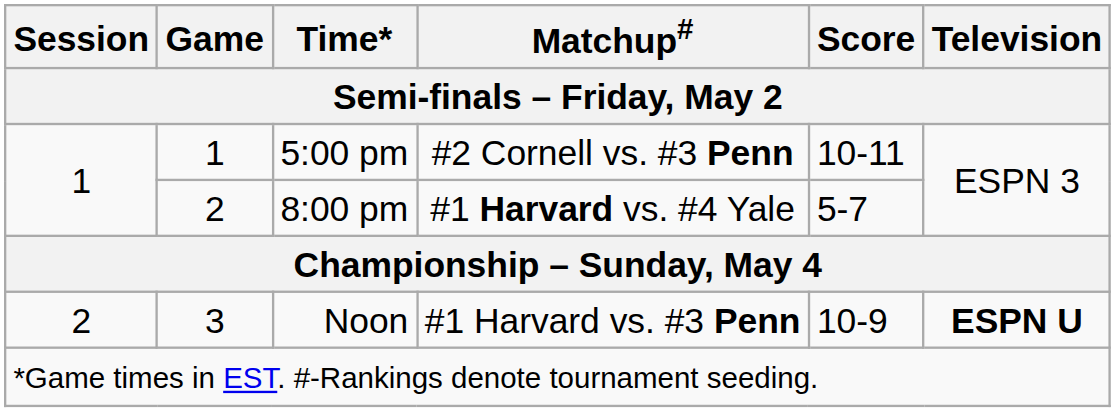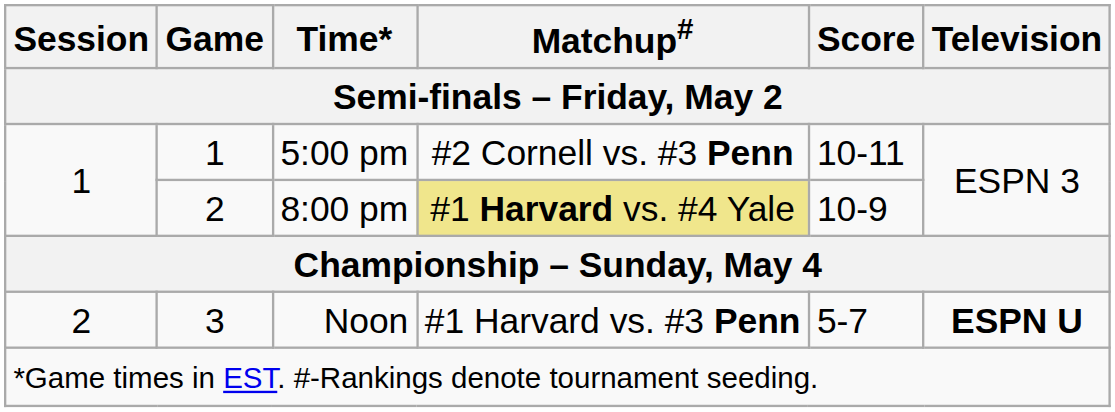8:00 pm | Matchup#: no background -> khaki background
8:00 pm | Score: 5-7 -> 10-9
Noon | Score: 10-9 -> 5-7
